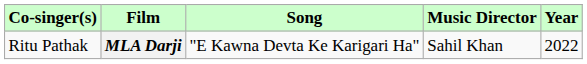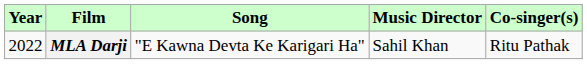columns swapped: Year <-> Co-singer(s)
